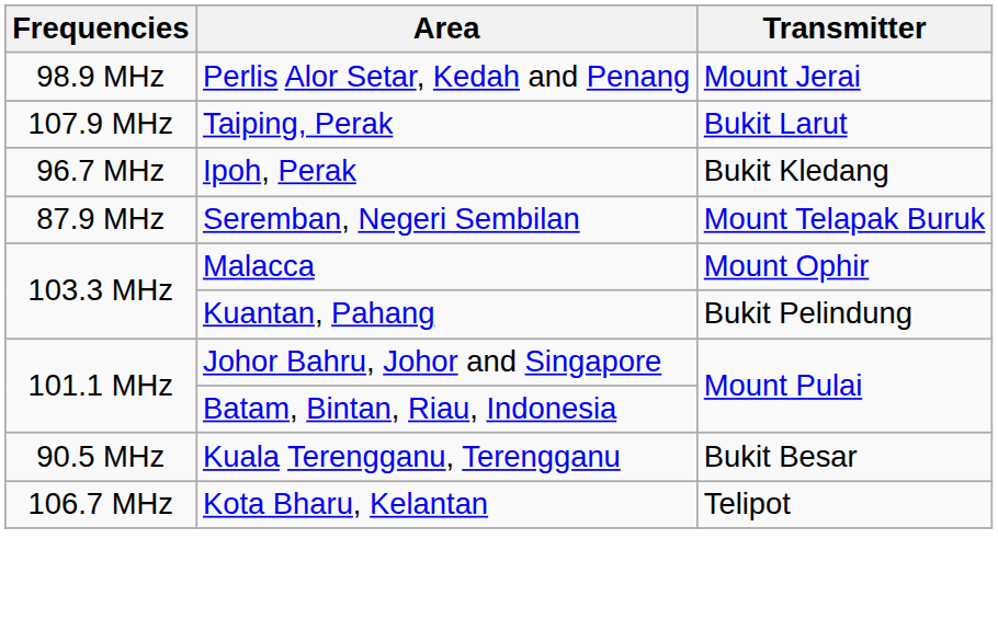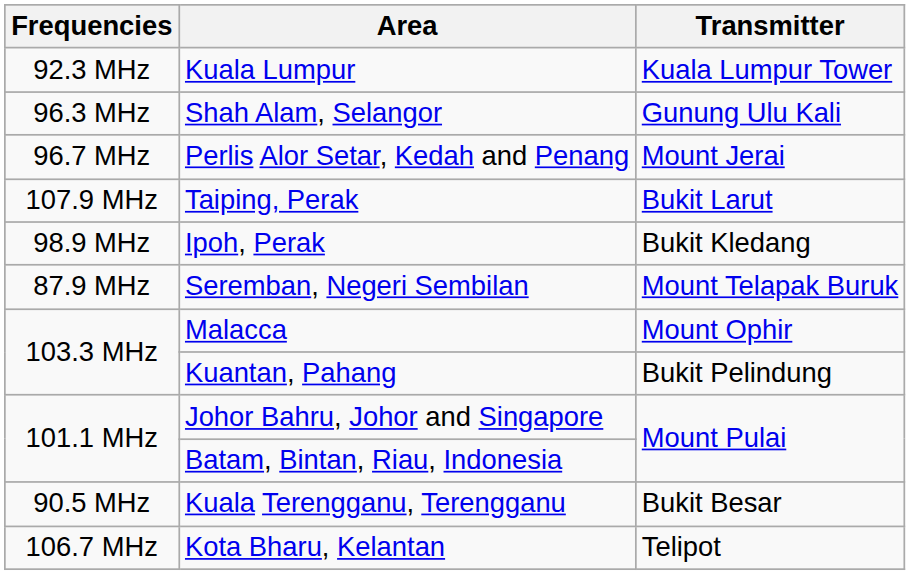+ row: 92.3 MHz | Kuala Lumpur | Kuala Lumpur Tower
+ row: 96.3 MHz | Shah Alam, Selangor | Gunung Ulu Kali
Perlis Alor Setar, Kedah and Penang | Frequencies: 98.9 MHz -> 96.7 MHz
Ipoh, Perak | Frequencies: 96.7 MHz -> 98.9 MHz
